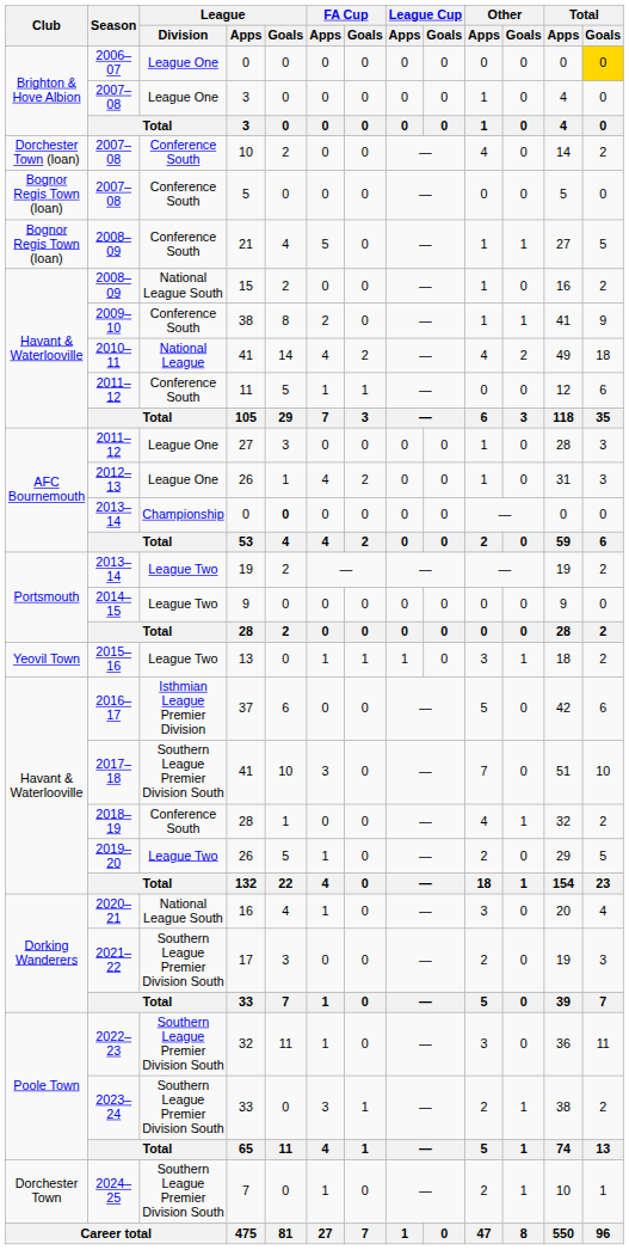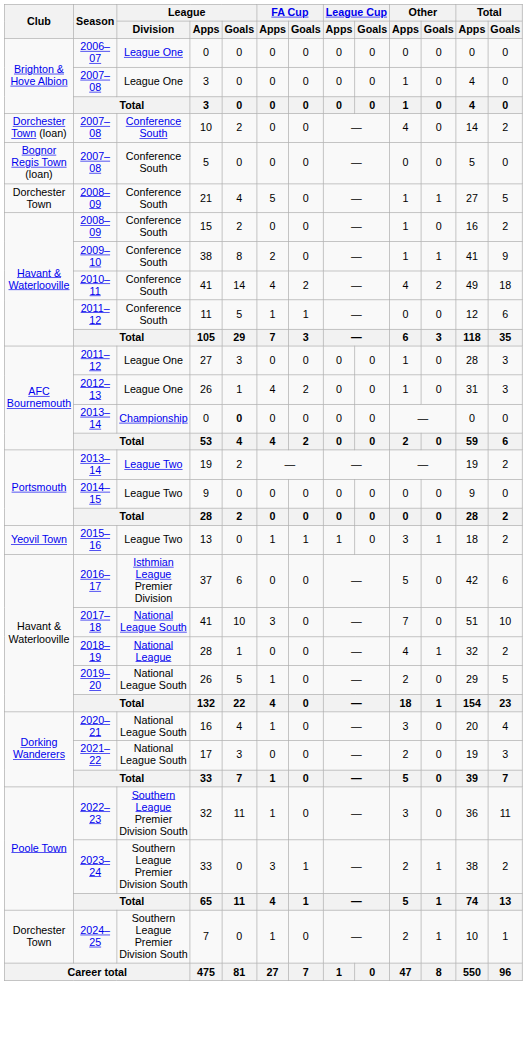2006–07 / 0 | Total / Goals: gold background -> no background
21 | Club: Bognor Regis Town (loan) -> Dorchester Town
15 | League / Division: National League South -> Conference South
2010–11 / 41 | League / Division: National League -> Conference South
2017–18 / 41 | League / Division: Southern League Premier Division South -> National League South
2018–19 / 28 | League / Division: Conference South -> National League
2019–20 / 26 | League / Division: League Two -> National League South
17 | League / Division: Southern League Premier Division South -> National League South
